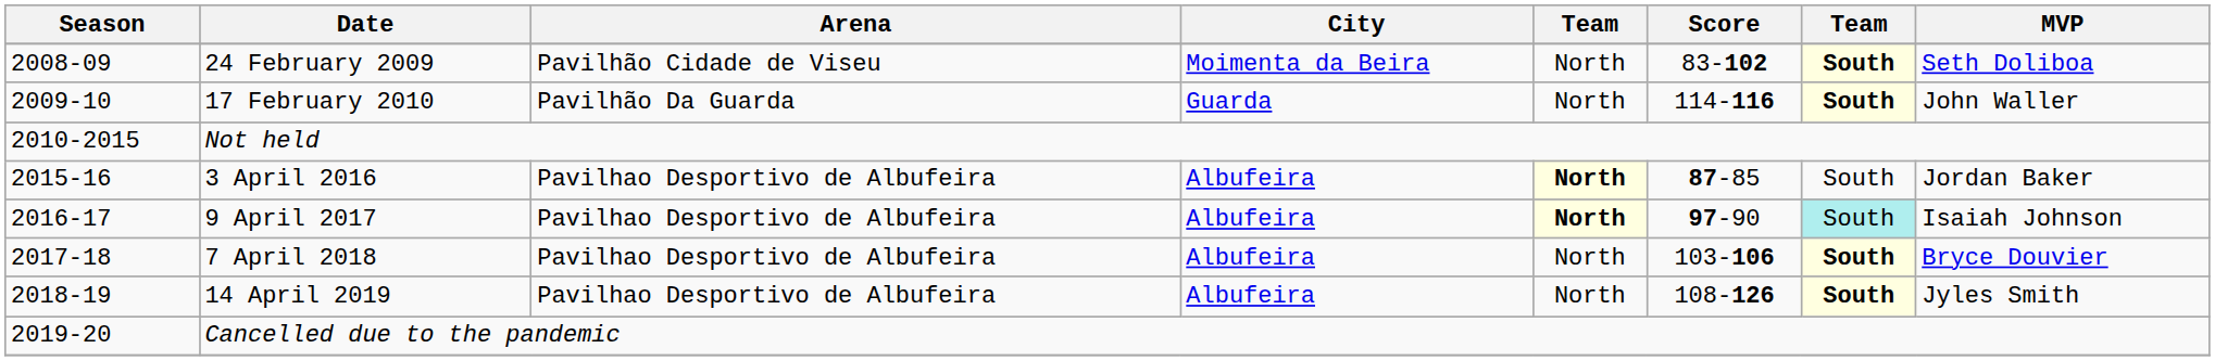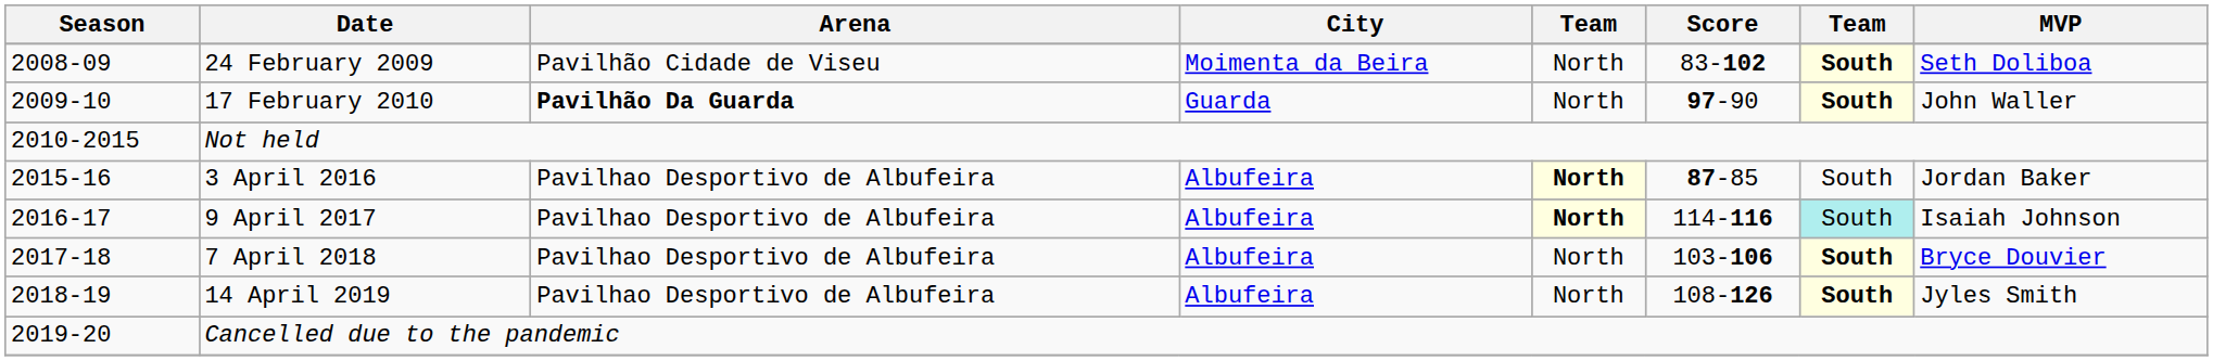17 February 2010 | Arena: normal -> bold
17 February 2010 | Score: 114-116 -> 97-90
9 April 2017 | Score: 97-90 -> 114-116
